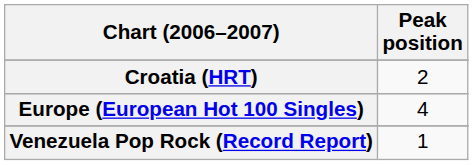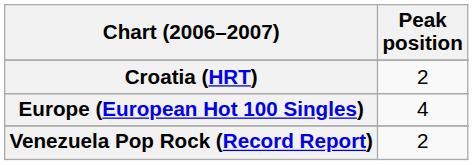Venezuela Pop Rock (Record Report) | Peak position: 1 -> 2
